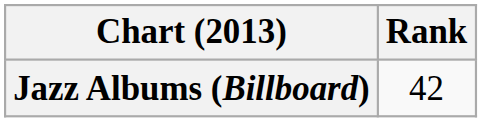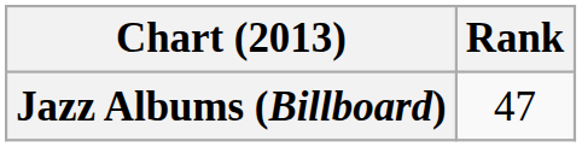Jazz Albums (Billboard) | Rank: 42 -> 47
